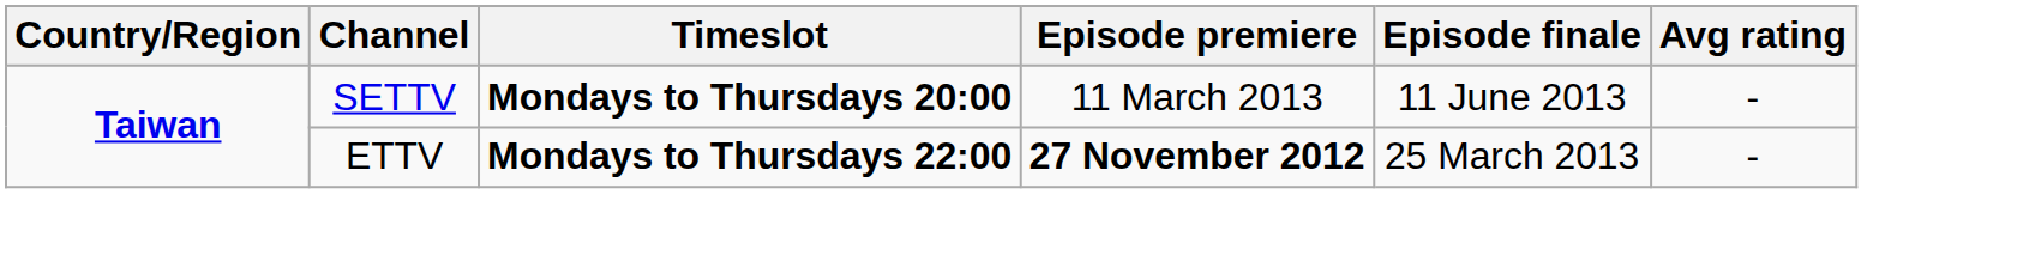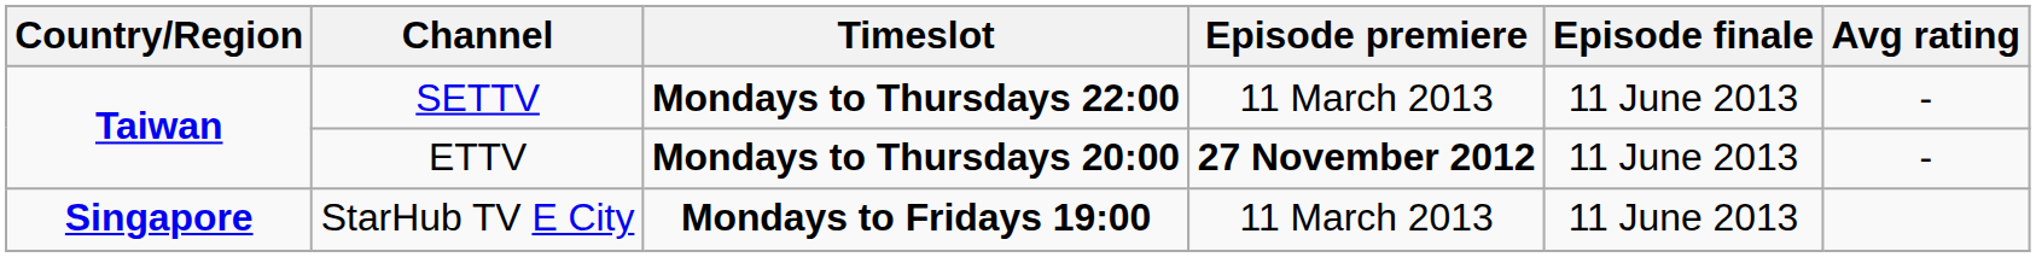SETTV | Timeslot: Mondays to Thursdays 20:00 -> Mondays to Thursdays 22:00
ETTV | Timeslot: Mondays to Thursdays 22:00 -> Mondays to Thursdays 20:00
ETTV | Episode finale: 25 March 2013 -> 11 June 2013
+ row: Singapore | StarHub TV E City | Mondays to Fridays 19:00 | 11 March 2013 | 11 June 2013
